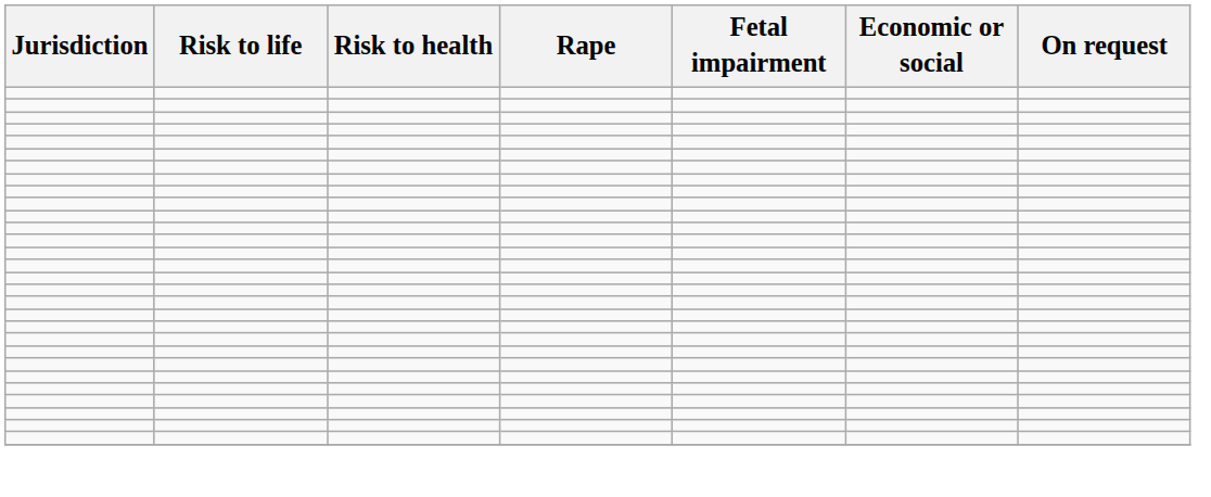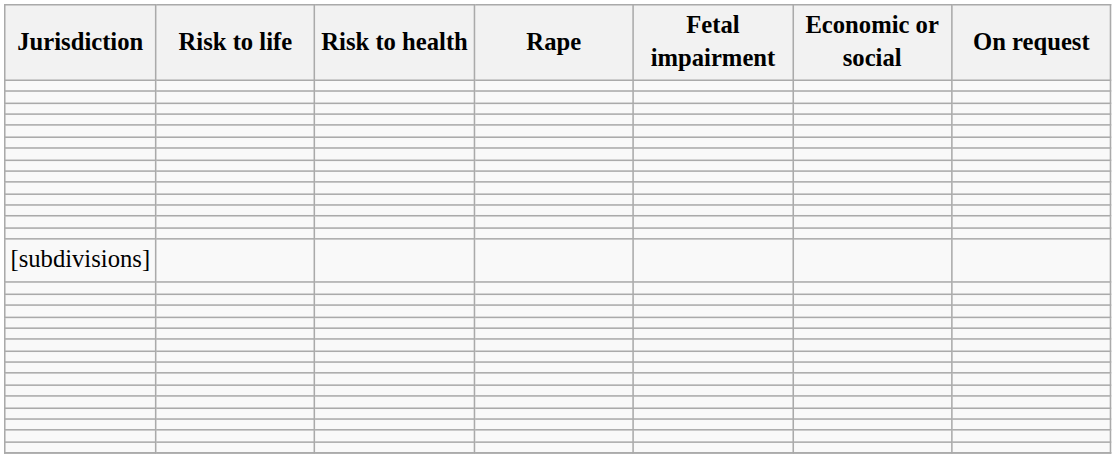+ row: [subdivisions]
